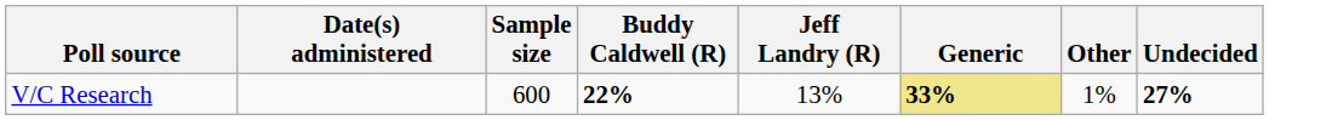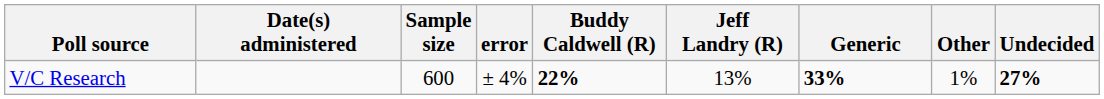+ column: error | ± 4%
V/C Research | Generic: khaki background -> no background
